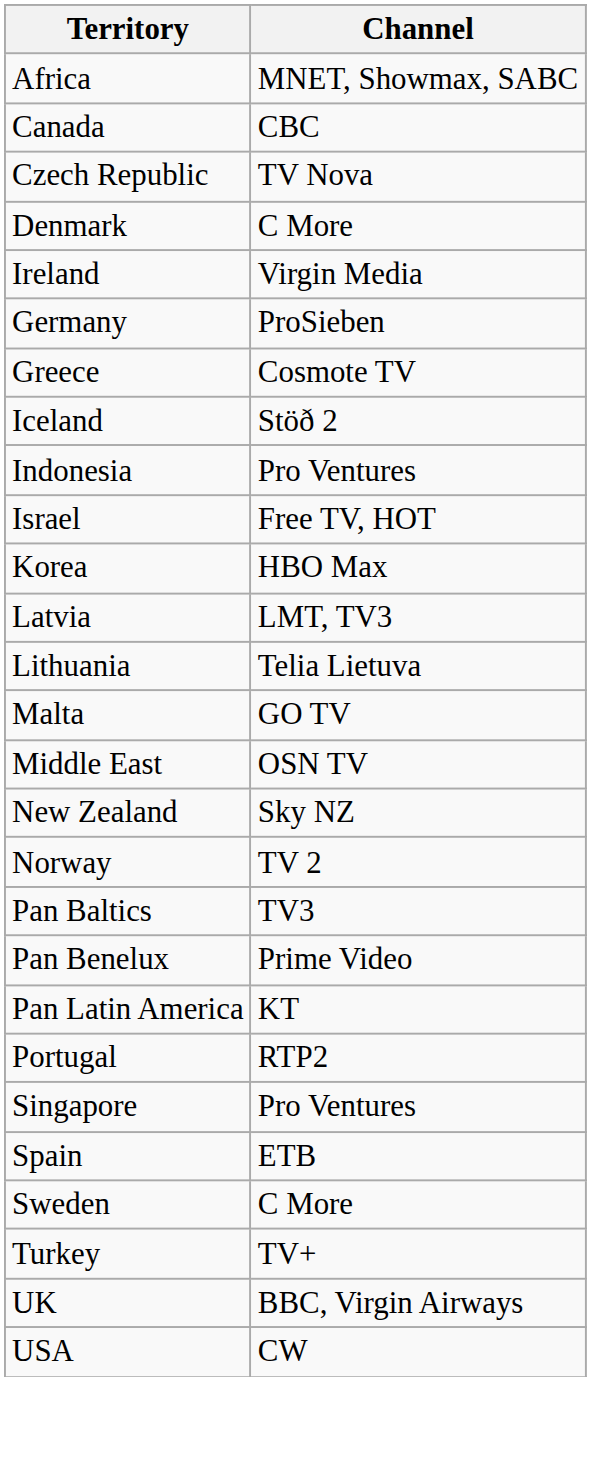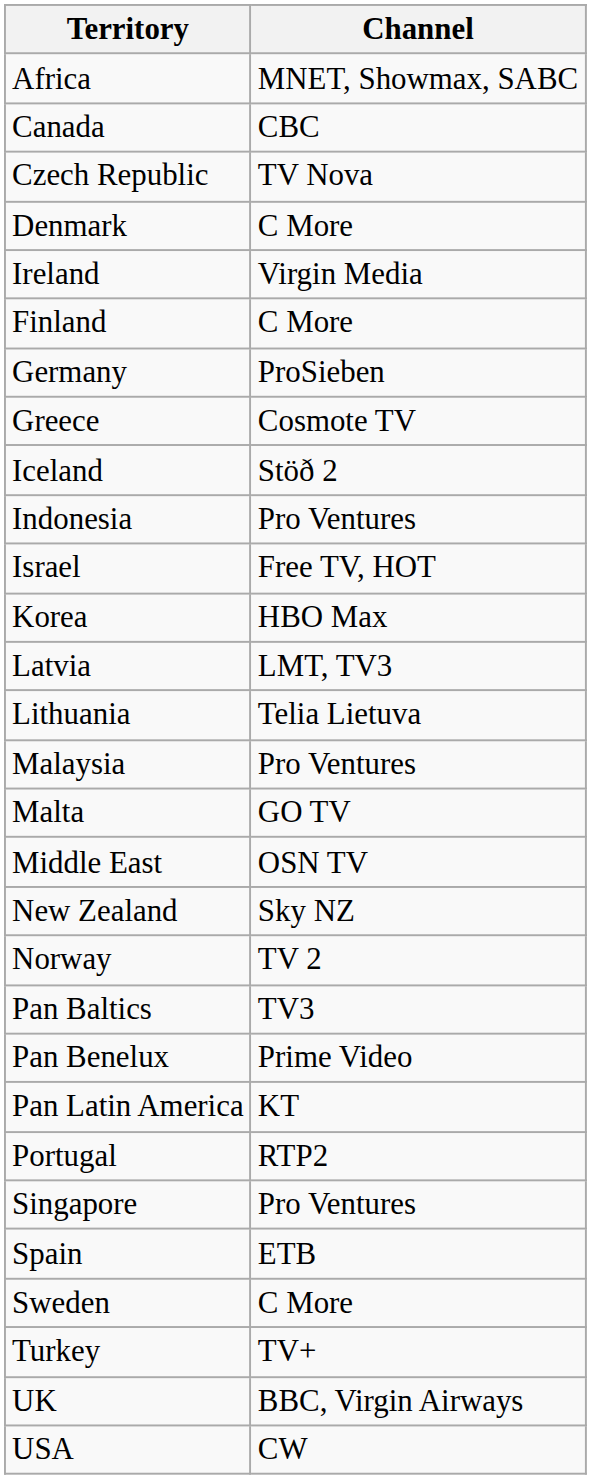+ row: Finland | C More
+ row: Malaysia | Pro Ventures
